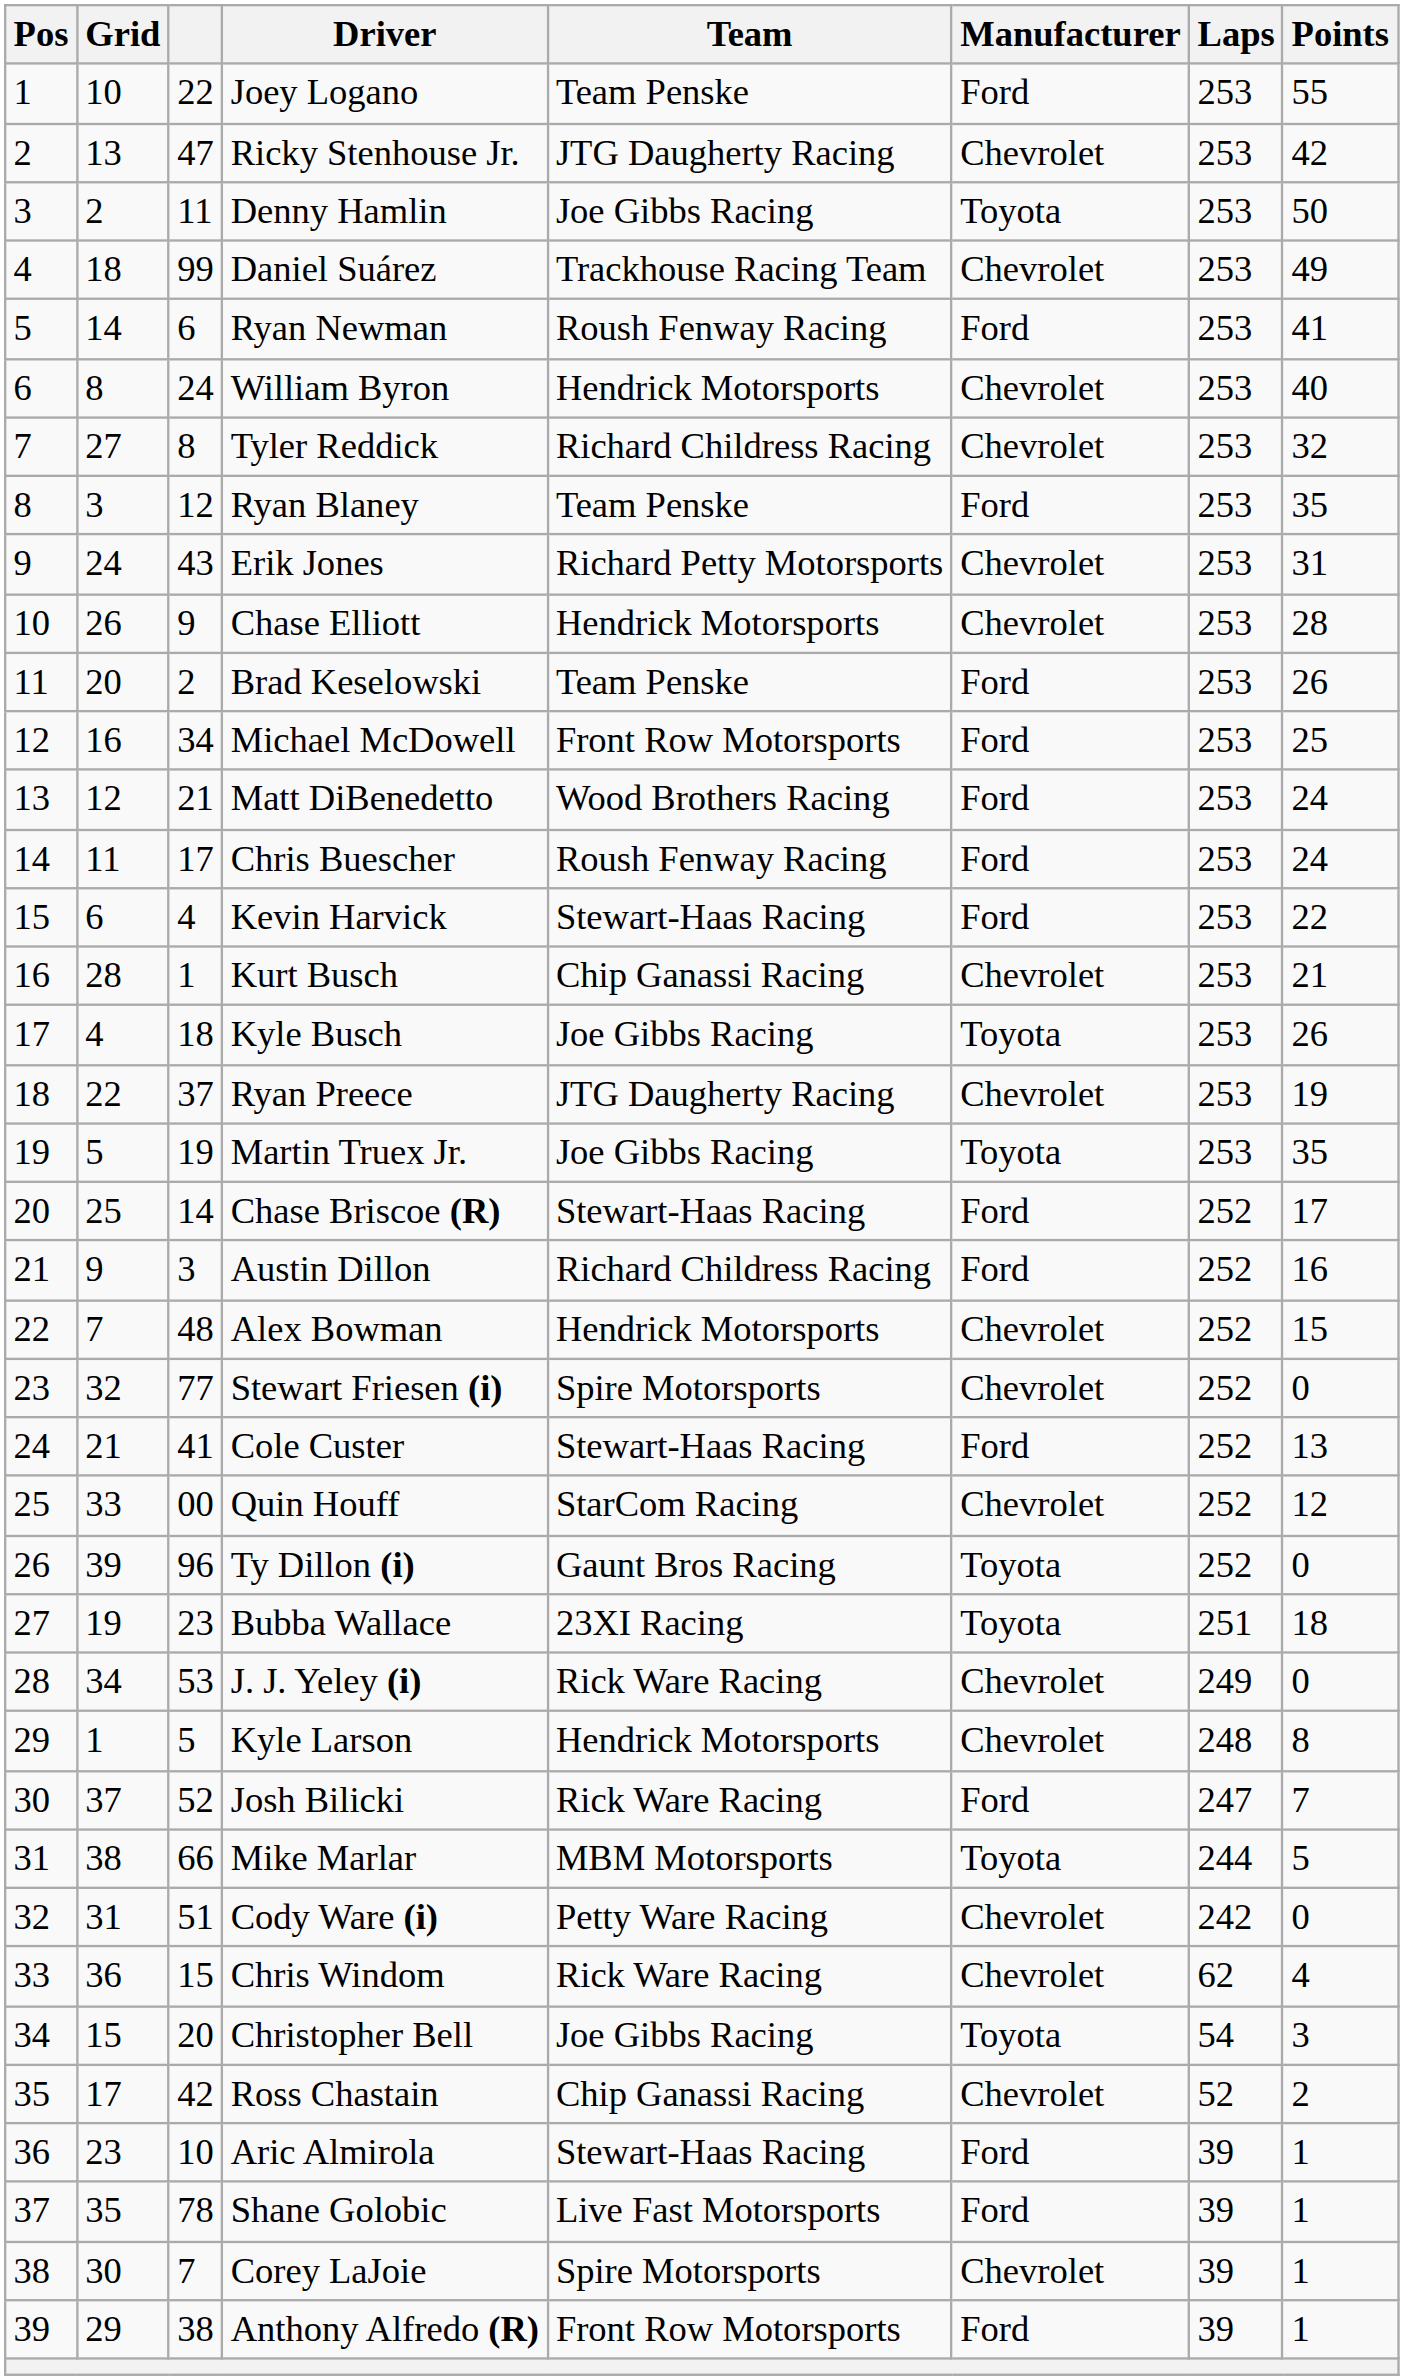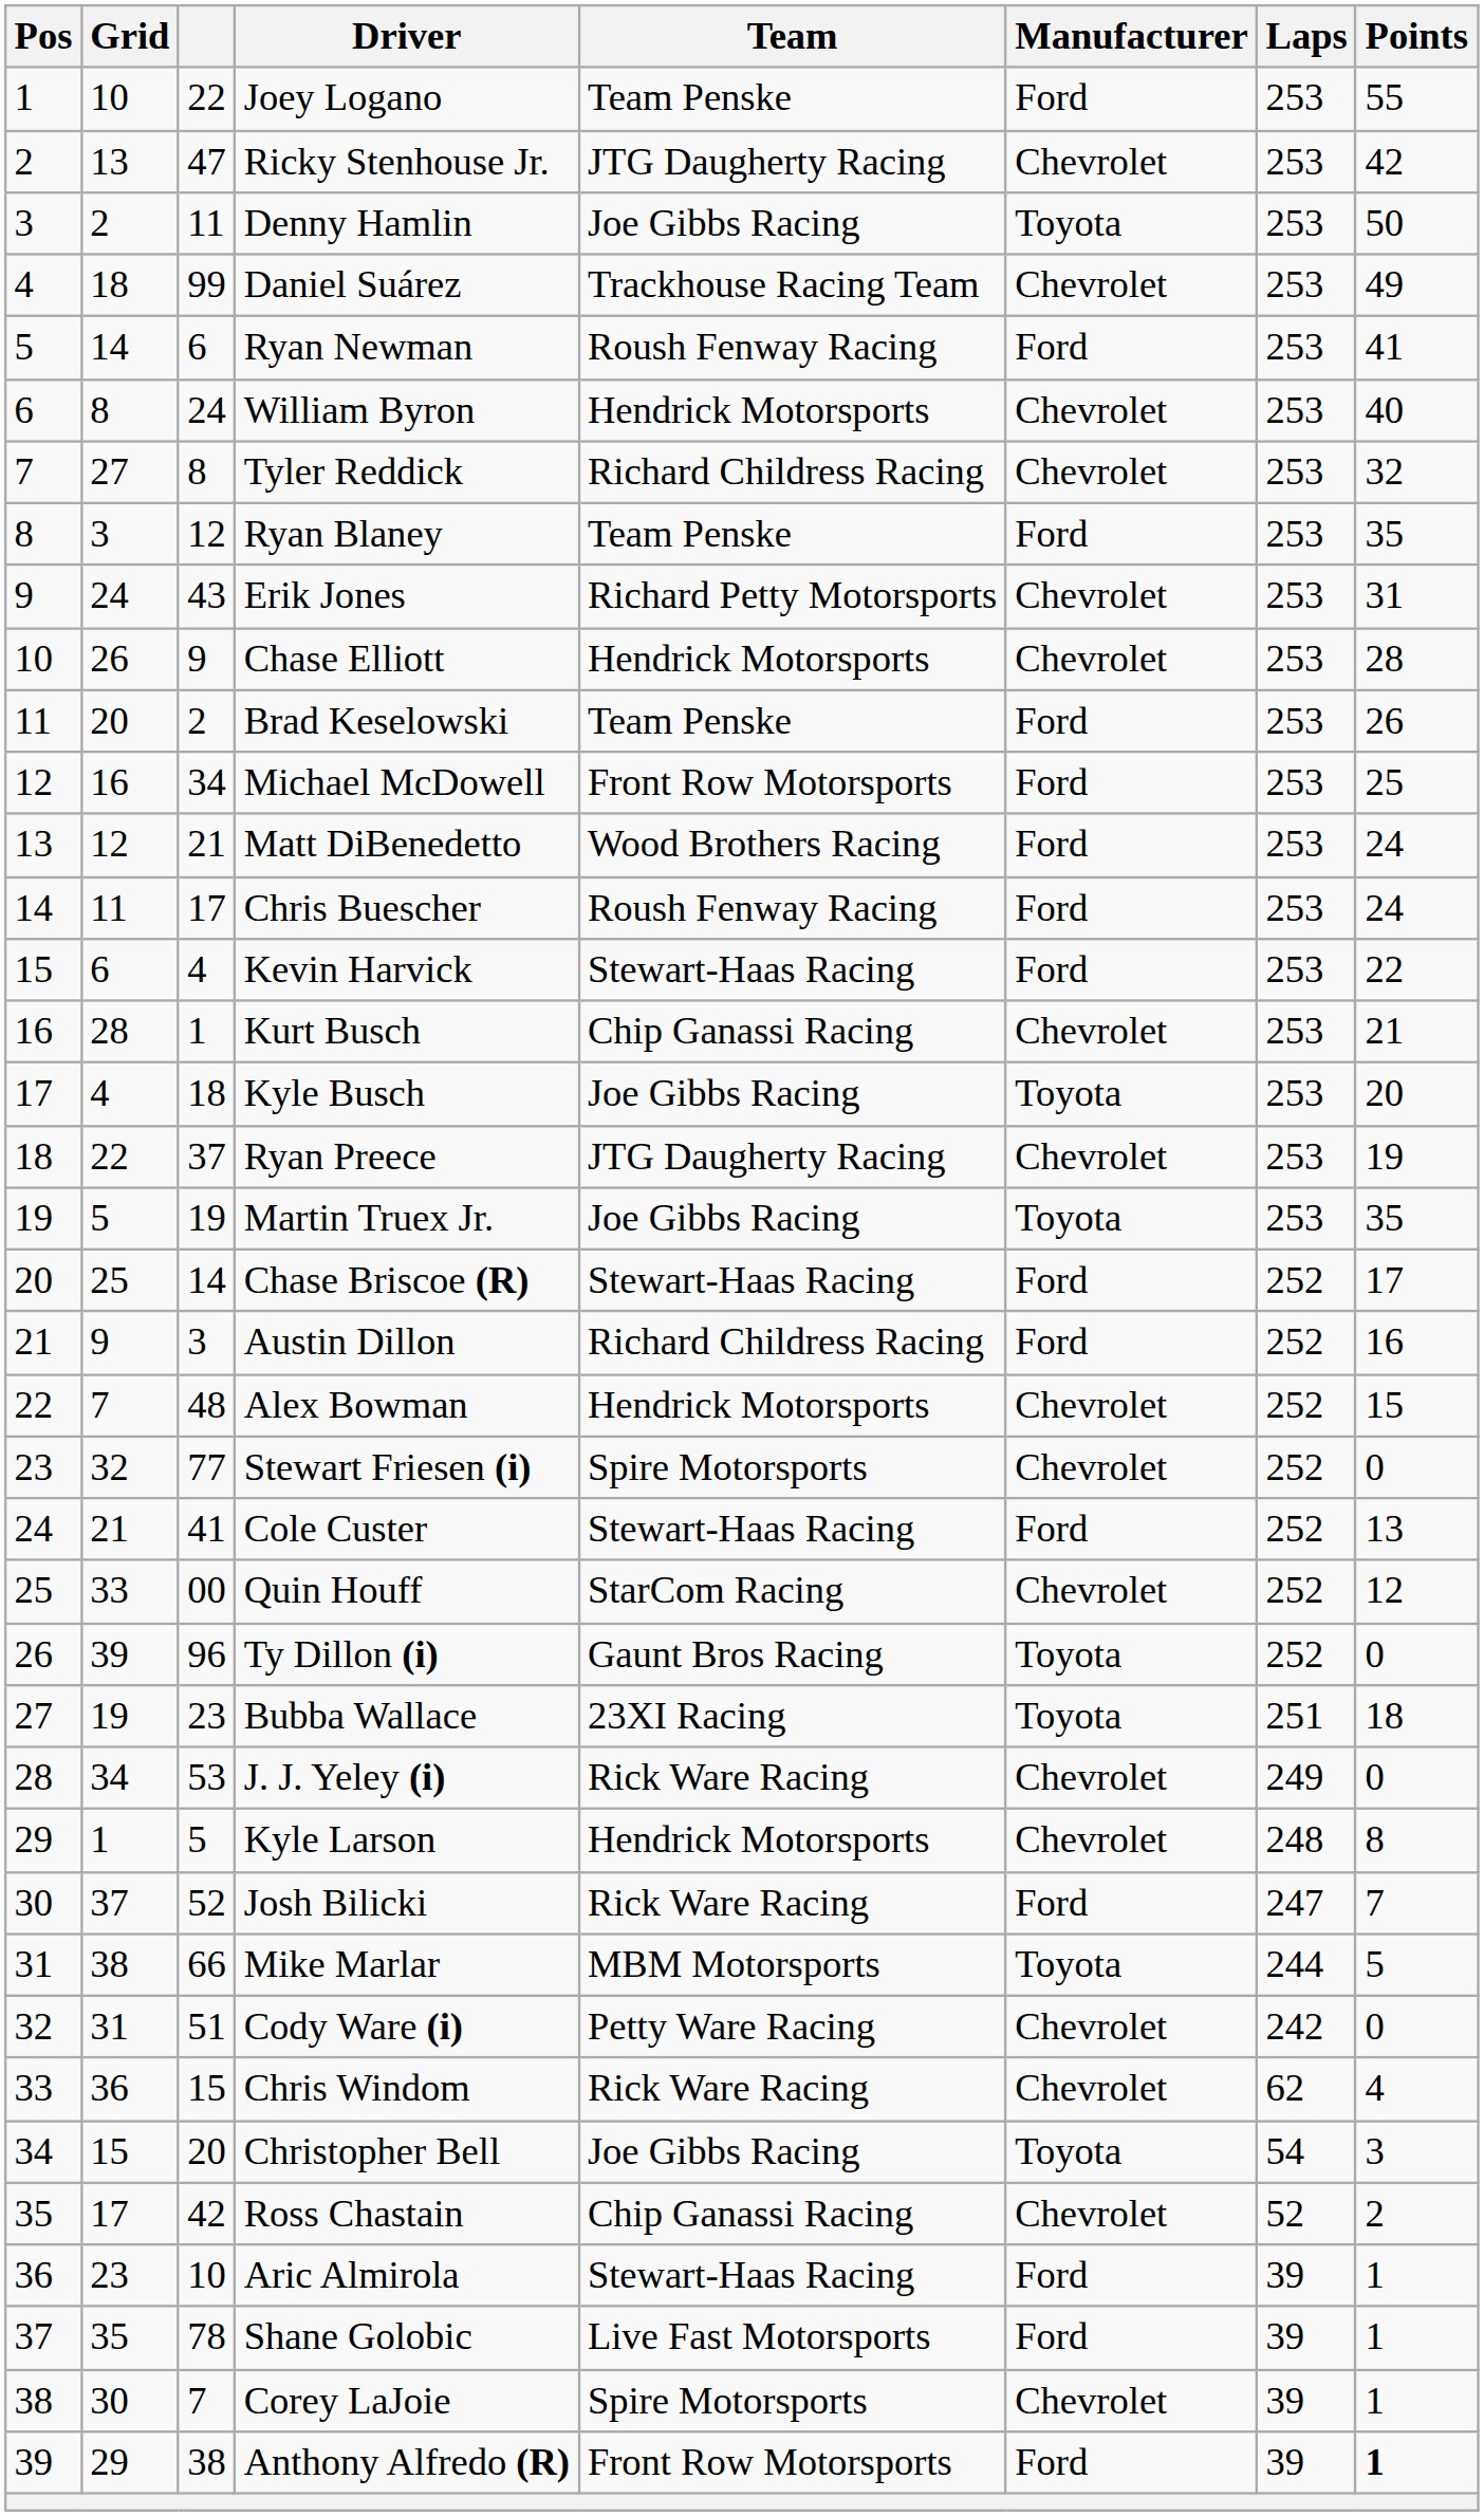Kyle Busch | Points: 26 -> 20
Anthony Alfredo (R) | Points: normal -> bold
